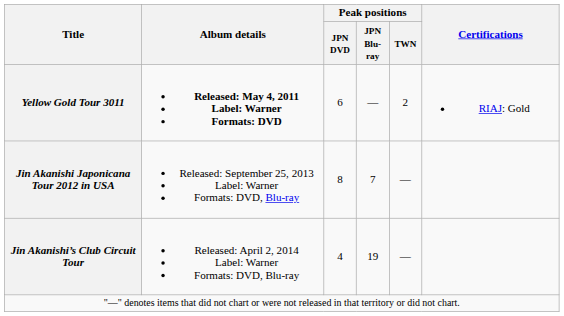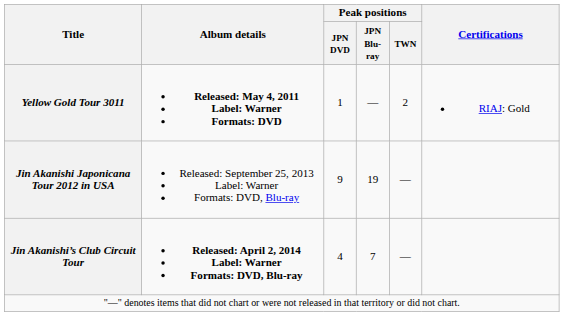Yellow Gold Tour 3011 | Peak positions / JPN DVD: 6 -> 1
Jin Akanishi Japonicana Tour 2012 in USA | Peak positions / JPN DVD: 8 -> 9
Jin Akanishi Japonicana Tour 2012 in USA | Peak positions / JPN Blu-ray: 7 -> 19
Jin Akanishi’s Club Circuit Tour | Album details: normal -> bold
Jin Akanishi’s Club Circuit Tour | Peak positions / JPN Blu-ray: 19 -> 7
